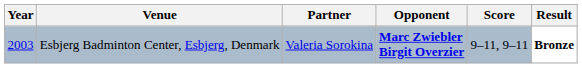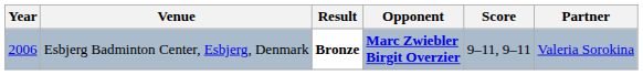columns swapped: Partner <-> Result
Esbjerg Badminton Center, Esbjerg, Denmark | Year: 2003 -> 2006
